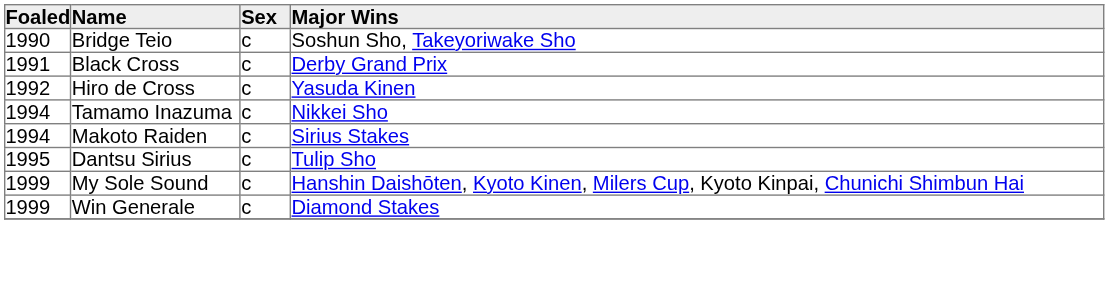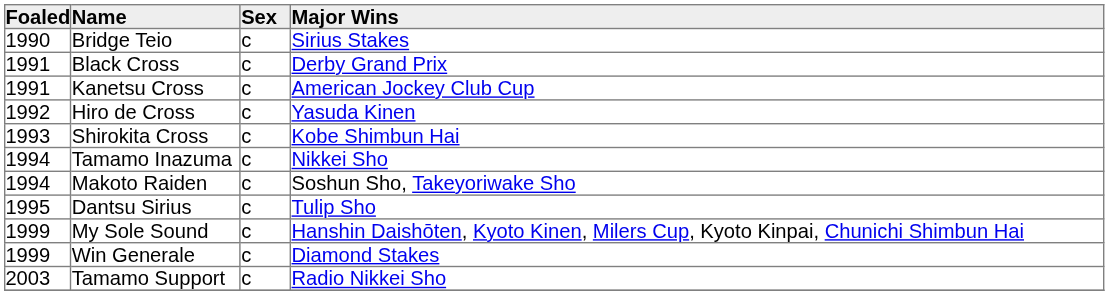Bridge Teio | Major Wins: Soshun Sho, Takeyoriwake Sho -> Sirius Stakes
+ row: 1991 | Kanetsu Cross | c | American Jockey Club Cup
+ row: 1993 | Shirokita Cross | c | Kobe Shimbun Hai
Makoto Raiden | Major Wins: Sirius Stakes -> Soshun Sho, Takeyoriwake Sho
+ row: 2003 | Tamamo Support | c | Radio Nikkei Sho
